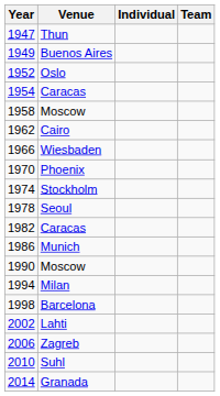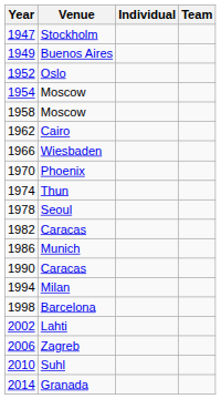1947 | Venue: Thun -> Stockholm
1954 | Venue: Caracas -> Moscow
1974 | Venue: Stockholm -> Thun
1990 | Venue: Moscow -> Caracas
